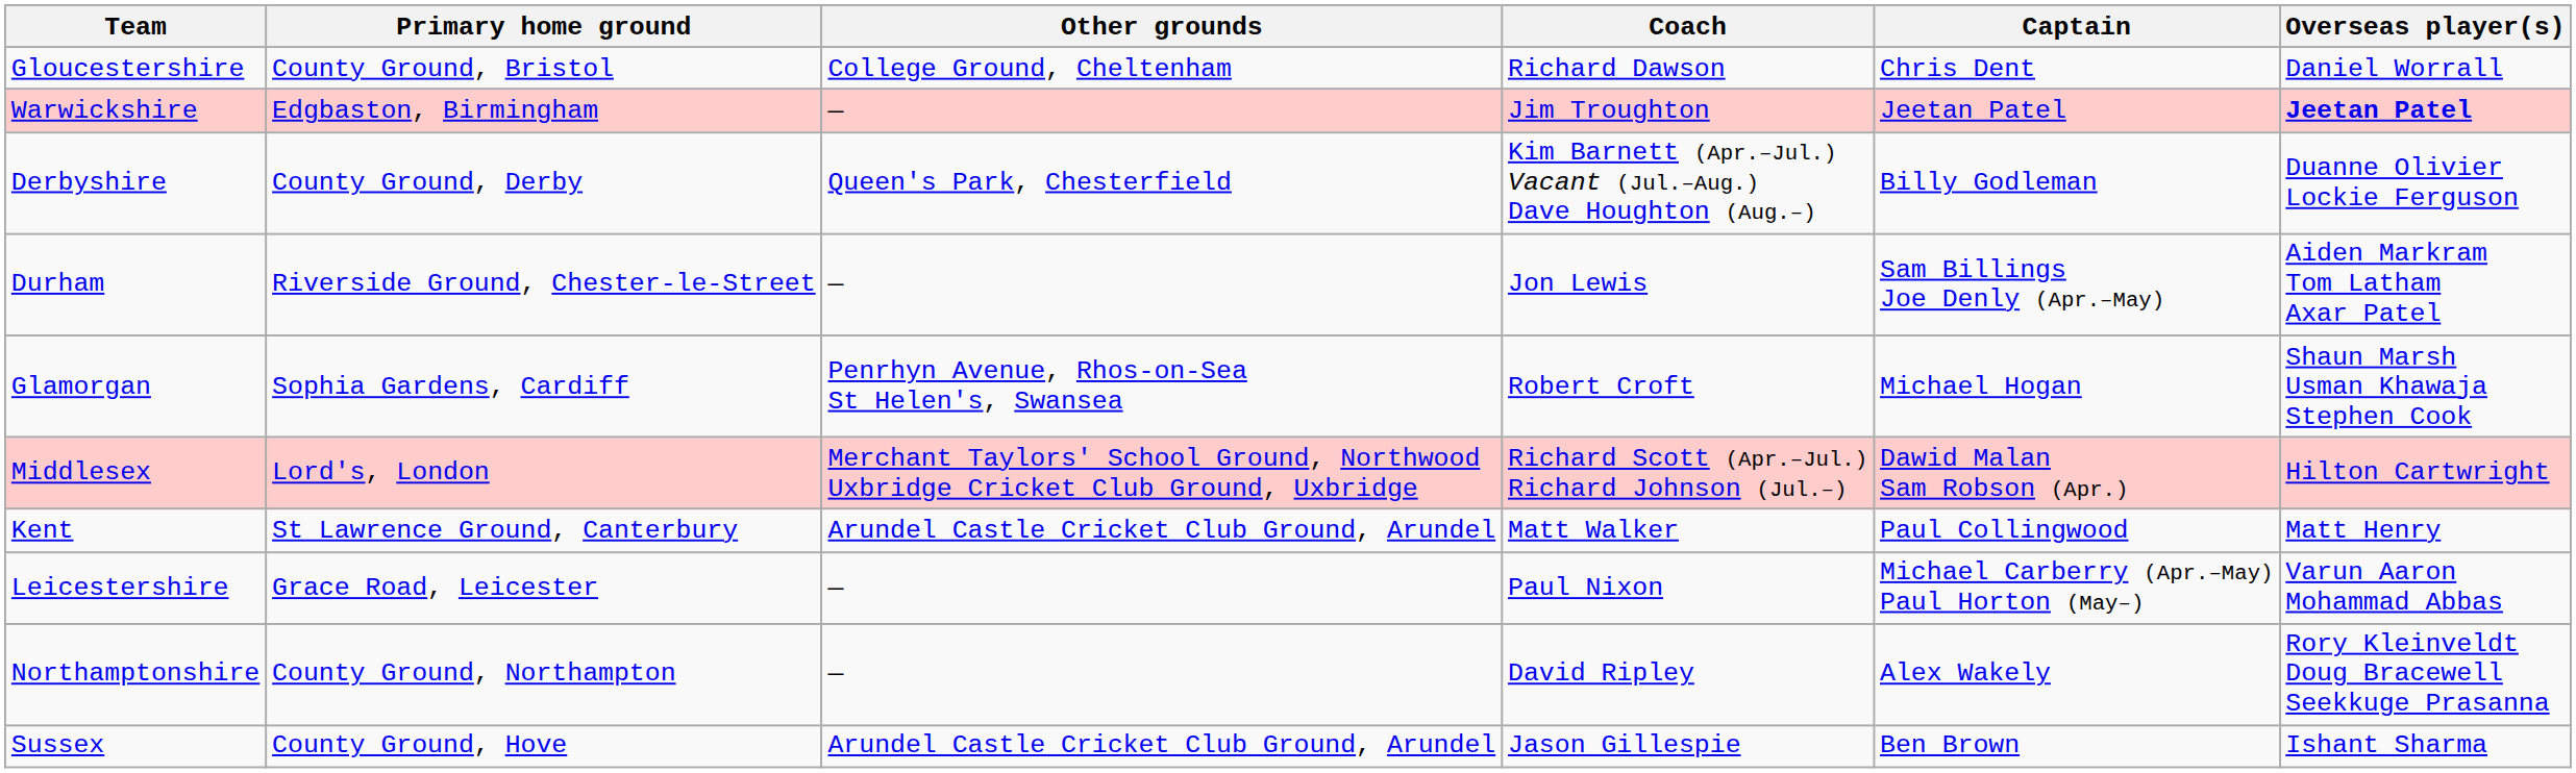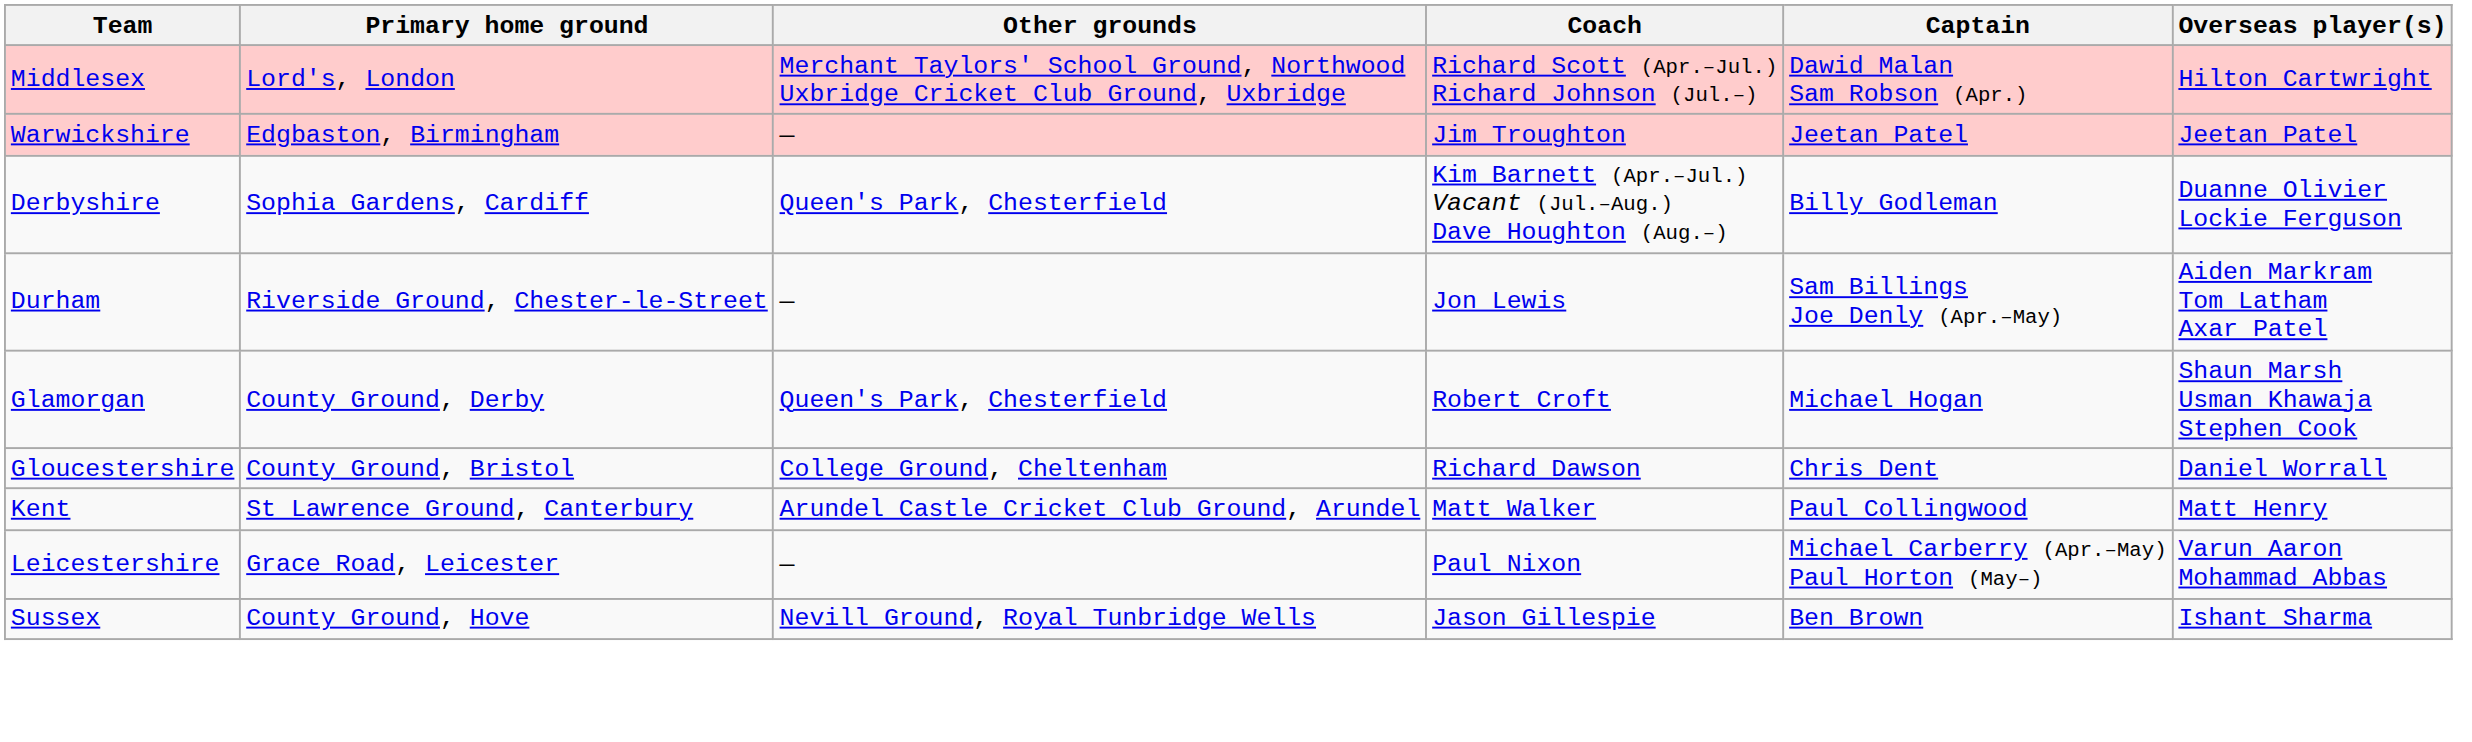rows swapped: Middlesex <-> Gloucestershire
Warwickshire | Overseas player(s): bold -> normal
Derbyshire | Primary home ground: County Ground, Derby -> Sophia Gardens, Cardiff
Glamorgan | Primary home ground: Sophia Gardens, Cardiff -> County Ground, Derby
Glamorgan | Other grounds: Penrhyn Avenue, Rhos-on-Sea St Helen's, Swansea -> Queen's Park, Chesterfield
- row: Northamptonshire | County Ground, Northampton | — | David Ripley | Alex Wakely | Rory Kleinveldt Doug Bracewell Seekkuge Prasanna
Sussex | Other grounds: Arundel Castle Cricket Club Ground, Arundel -> Nevill Ground, Royal Tunbridge Wells
